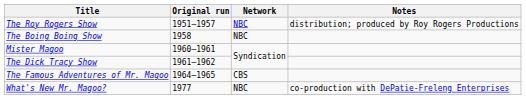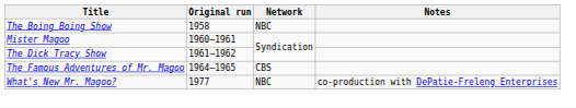- row: The Roy Rogers Show | 1951–1957 | NBC | distribution; produced by Roy Rogers Productions
